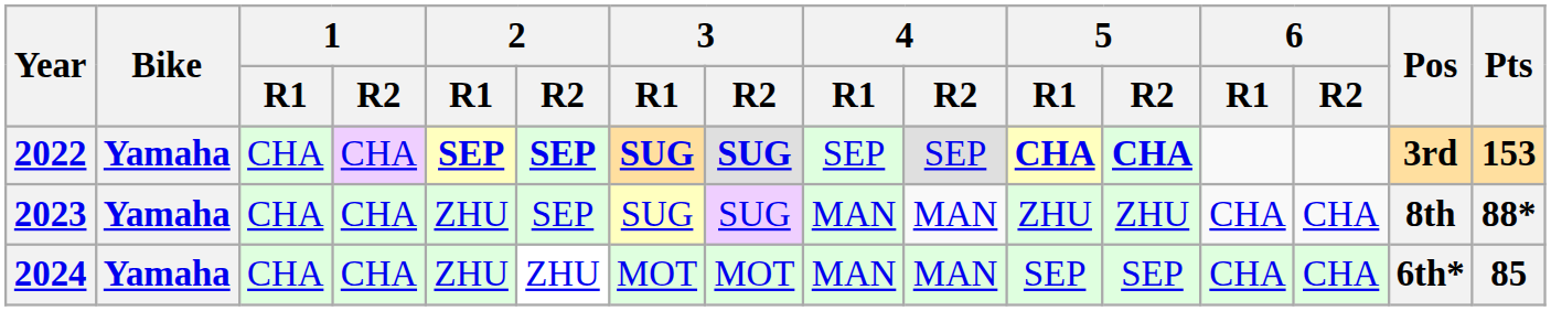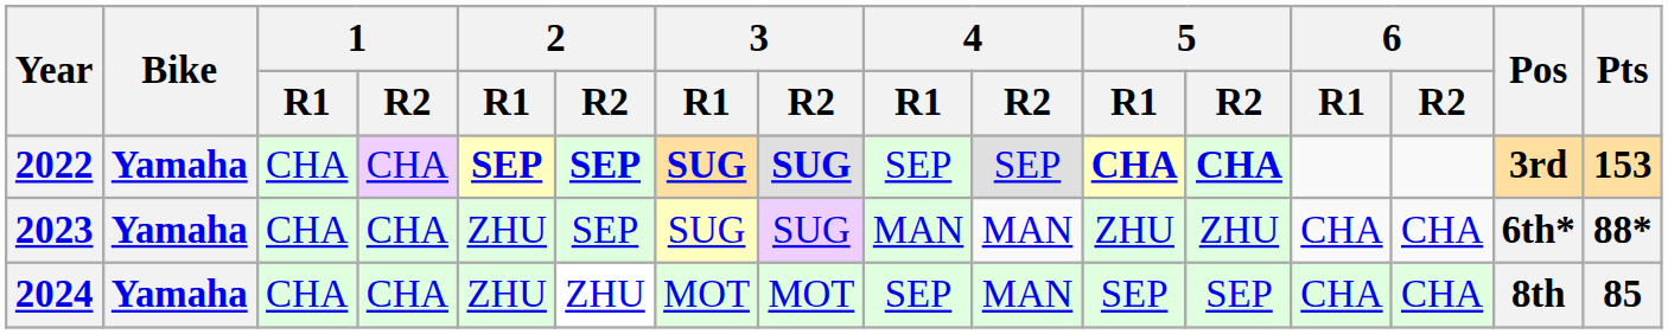2023 | Pos: 8th -> 6th*
2024 | 4 / R1: MAN -> SEP
2024 | Pos: 6th* -> 8th
